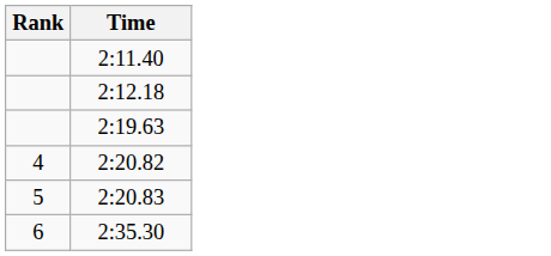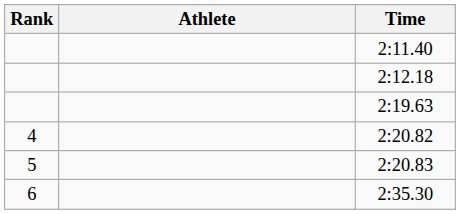+ column: Athlete
